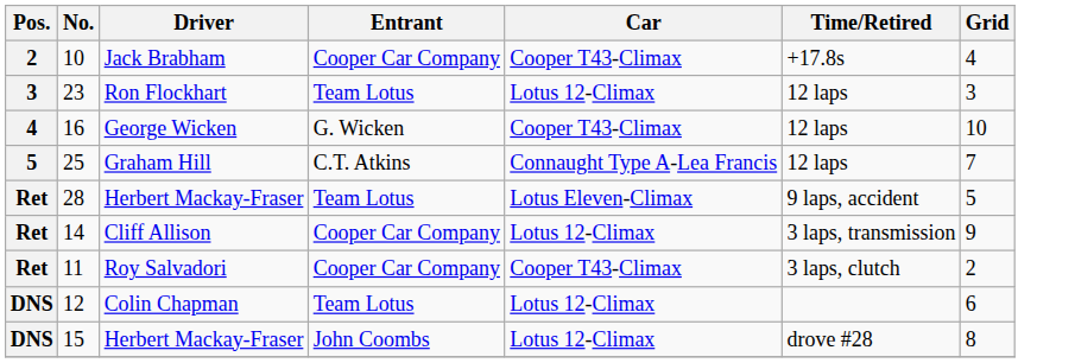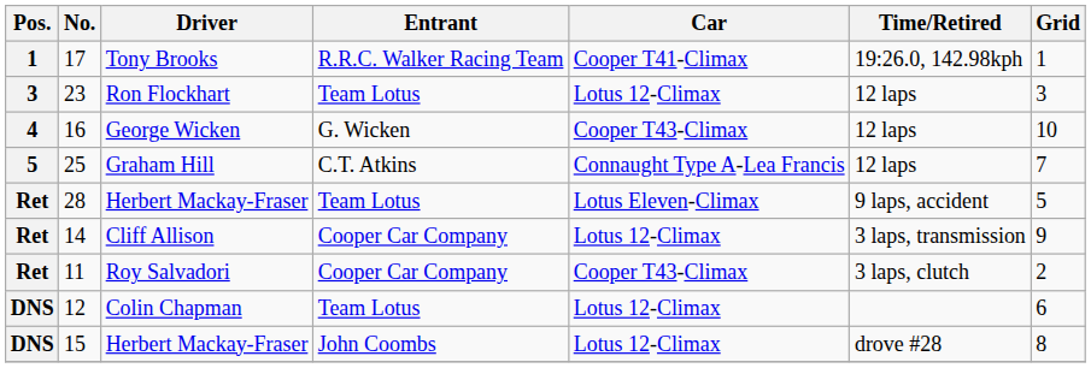+ row: 1 | 17 | Tony Brooks | R.R.C. Walker Racing Team | Cooper T41-Climax | 19:26.0, 142.98kph | 1
- row: 2 | 10 | Jack Brabham | Cooper Car Company | Cooper T43-Climax | +17.8s | 4
